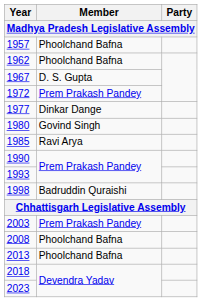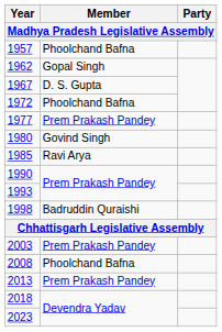1962 | Member: Phoolchand Bafna -> Gopal Singh
1972 | Member: Prem Prakash Pandey -> Phoolchand Bafna
1977 | Member: Dinkar Dange -> Prem Prakash Pandey
2013 | Member: Phoolchand Bafna -> Prem Prakash Pandey
